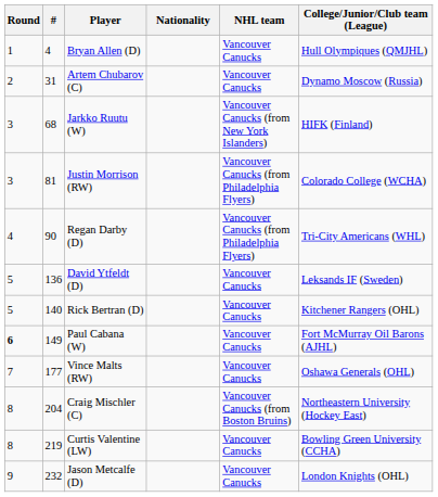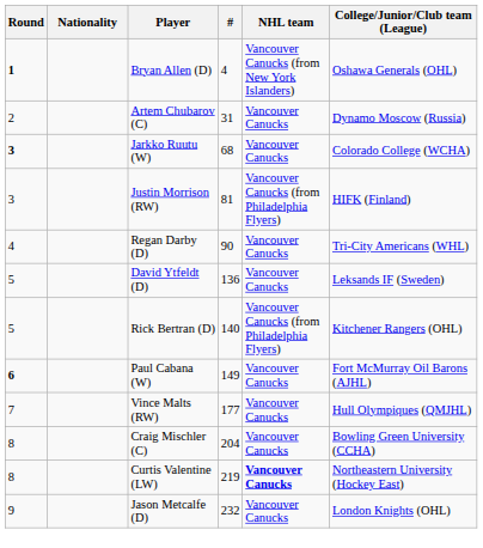columns swapped: # <-> Nationality
Bryan Allen (D) | Round: normal -> bold
Bryan Allen (D) | NHL team: Vancouver Canucks -> Vancouver Canucks (from New York Islanders)
Bryan Allen (D) | College/Junior/Club team (League): Hull Olympiques (QMJHL) -> Oshawa Generals (OHL)
Jarkko Ruutu (W) | Round: normal -> bold
Jarkko Ruutu (W) | NHL team: Vancouver Canucks (from New York Islanders) -> Vancouver Canucks
Jarkko Ruutu (W) | College/Junior/Club team (League): HIFK (Finland) -> Colorado College (WCHA)
Justin Morrison (RW) | College/Junior/Club team (League): Colorado College (WCHA) -> HIFK (Finland)
Regan Darby (D) | NHL team: Vancouver Canucks (from Philadelphia Flyers) -> Vancouver Canucks
Rick Bertran (D) | NHL team: Vancouver Canucks -> Vancouver Canucks (from Philadelphia Flyers)
Vince Malts (RW) | College/Junior/Club team (League): Oshawa Generals (OHL) -> Hull Olympiques (QMJHL)
Craig Mischler (C) | NHL team: Vancouver Canucks (from Boston Bruins) -> Vancouver Canucks
Craig Mischler (C) | College/Junior/Club team (League): Northeastern University (Hockey East) -> Bowling Green University (CCHA)
Curtis Valentine (LW) | NHL team: normal -> bold
Curtis Valentine (LW) | College/Junior/Club team (League): Bowling Green University (CCHA) -> Northeastern University (Hockey East)
